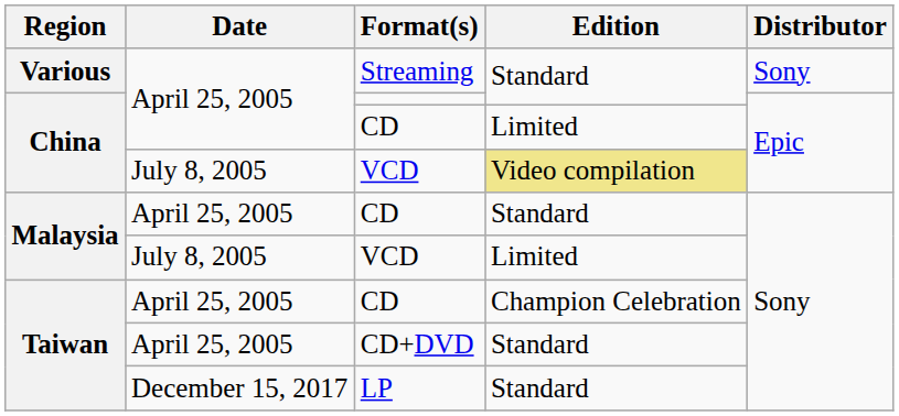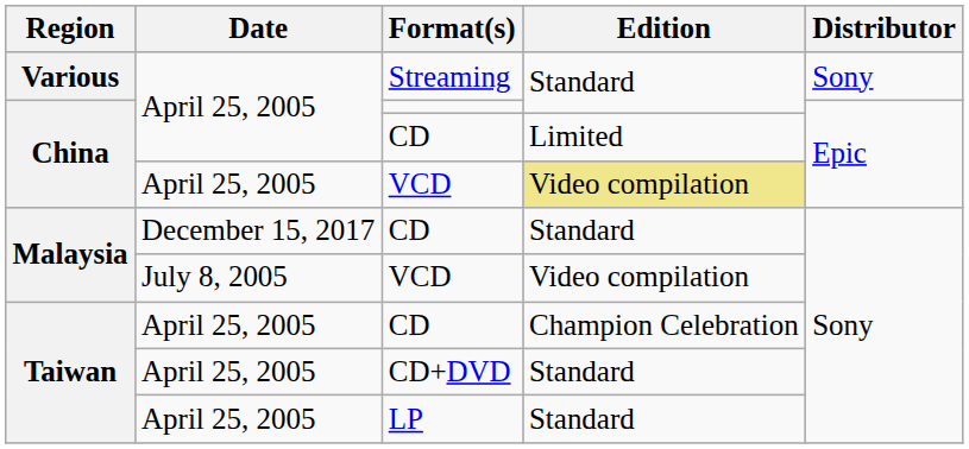China / VCD | Date: July 8, 2005 -> April 25, 2005
Malaysia / CD | Date: April 25, 2005 -> December 15, 2017
Malaysia / VCD | Edition: Limited -> Video compilation
LP | Date: December 15, 2017 -> April 25, 2005
